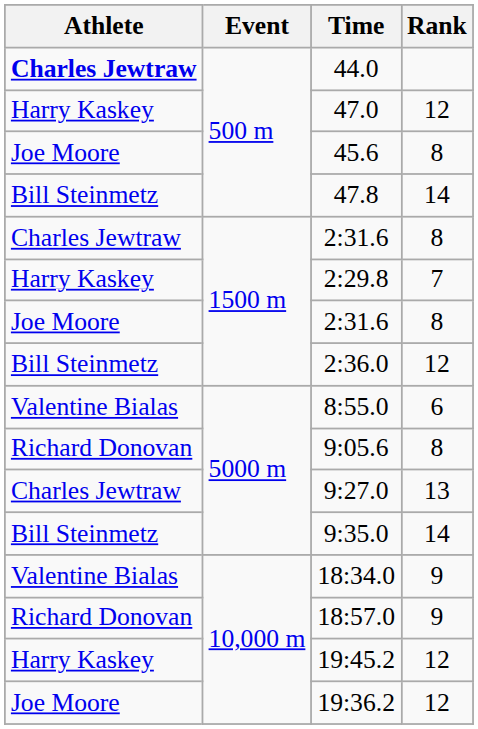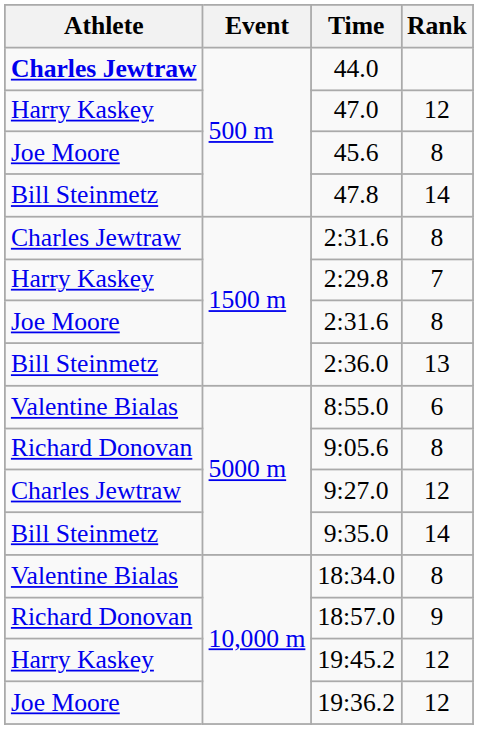2:36.0 | Rank: 12 -> 13
9:27.0 | Rank: 13 -> 12
18:34.0 | Rank: 9 -> 8
